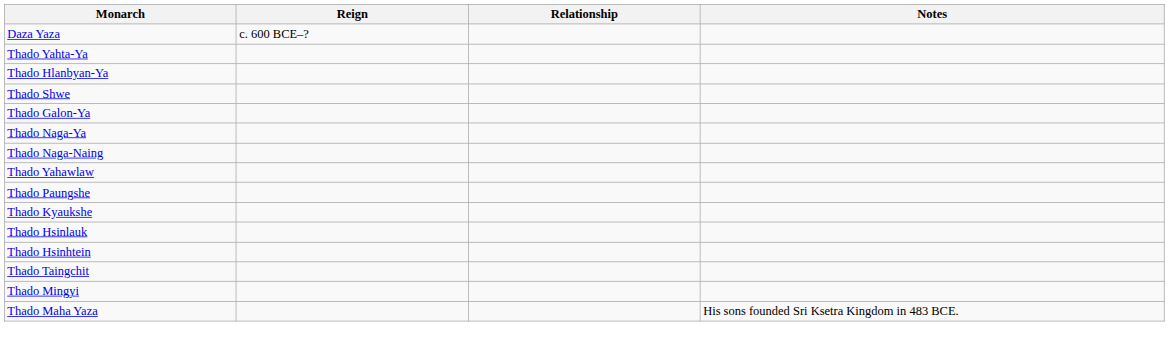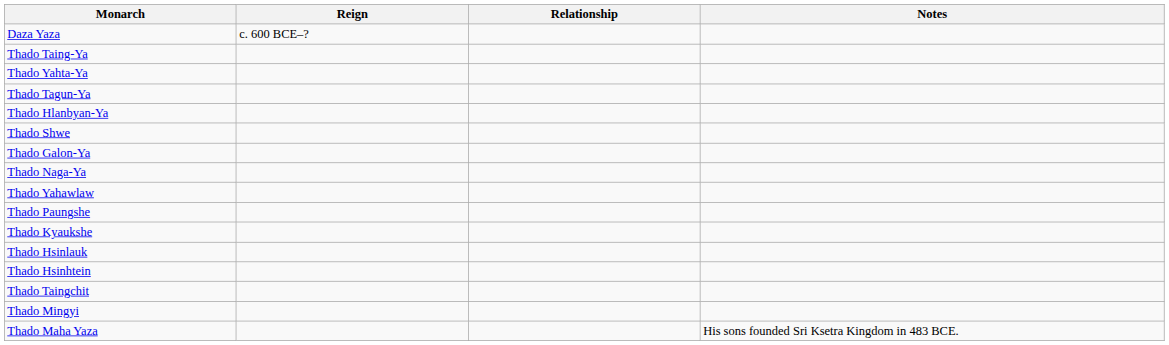+ row: Thado Taing-Ya
+ row: Thado Tagun-Ya
- row: Thado Naga-Naing
